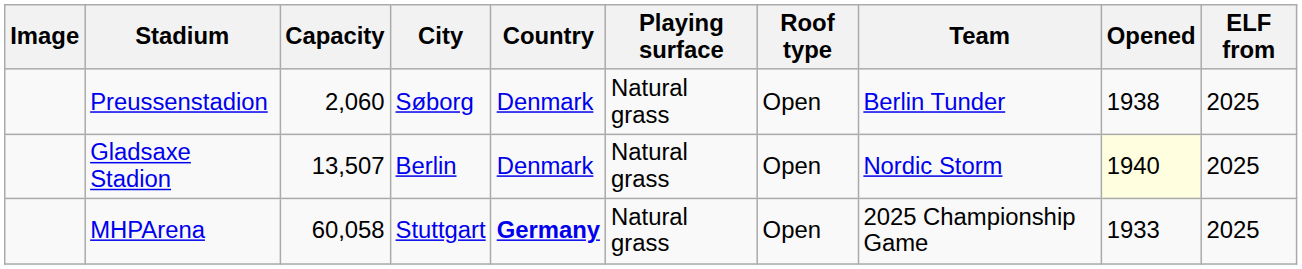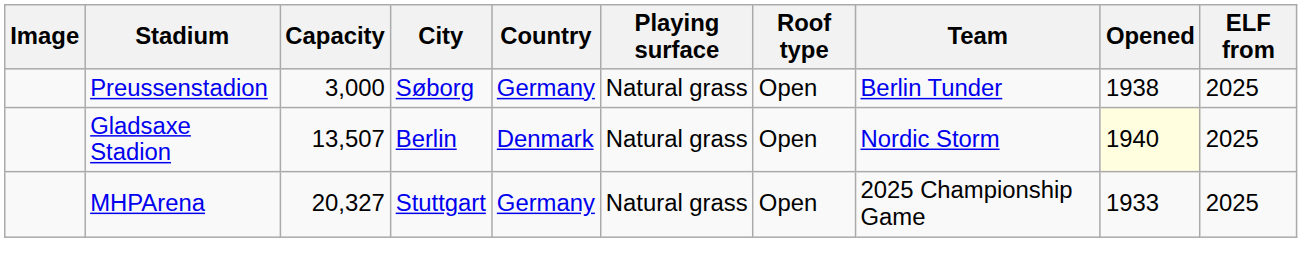Preussenstadion | Capacity: 2,060 -> 3,000
Preussenstadion | Country: Denmark -> Germany
MHPArena | Capacity: 60,058 -> 20,327
MHPArena | Country: bold -> normal
